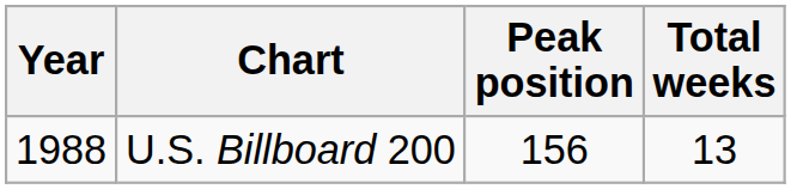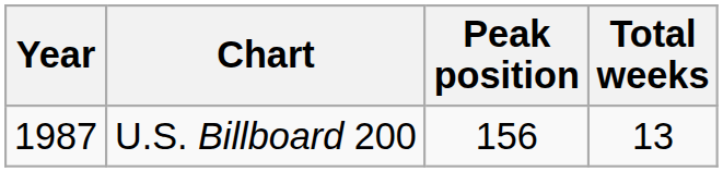U.S. Billboard 200 | Year: 1988 -> 1987
